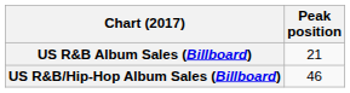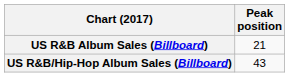US R&B/Hip-Hop Album Sales (Billboard) | Peak position: 46 -> 43
